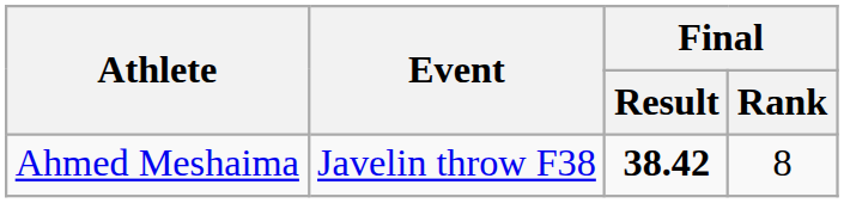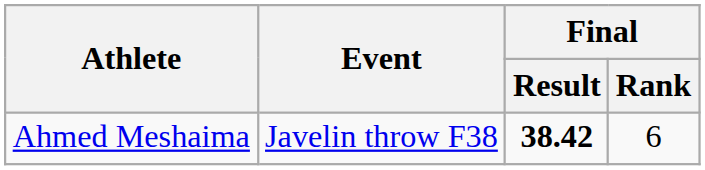Ahmed Meshaima | Final / Rank: 8 -> 6
